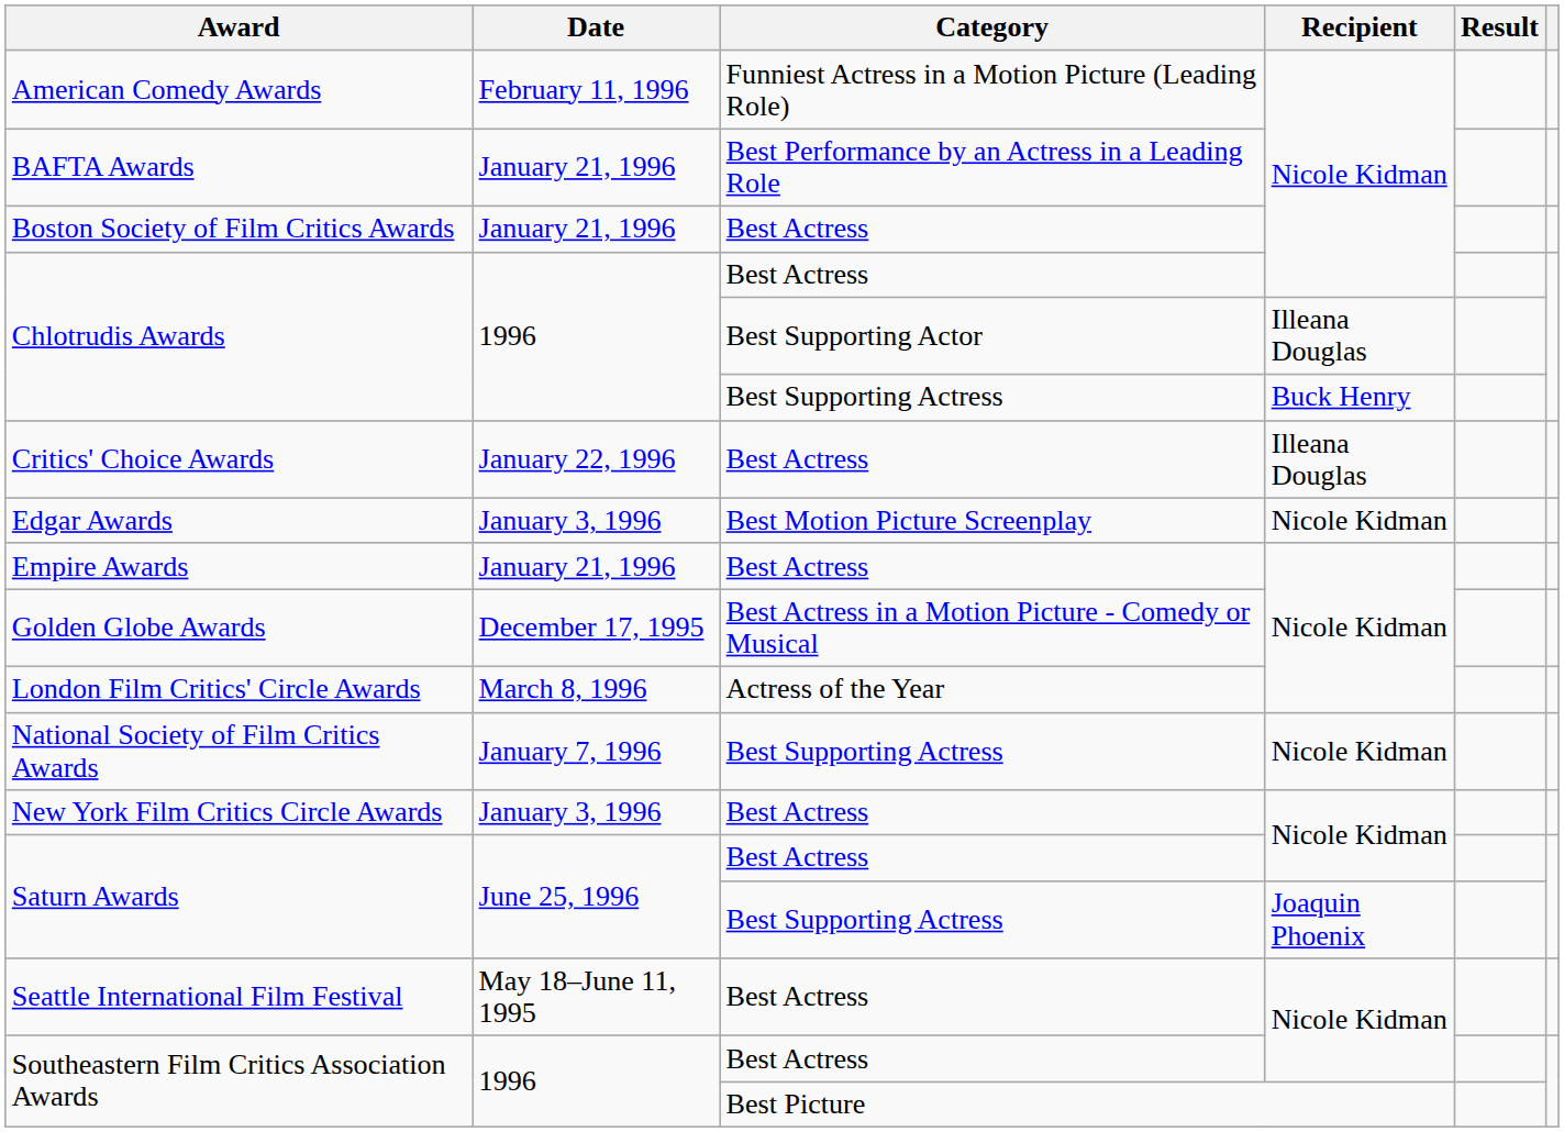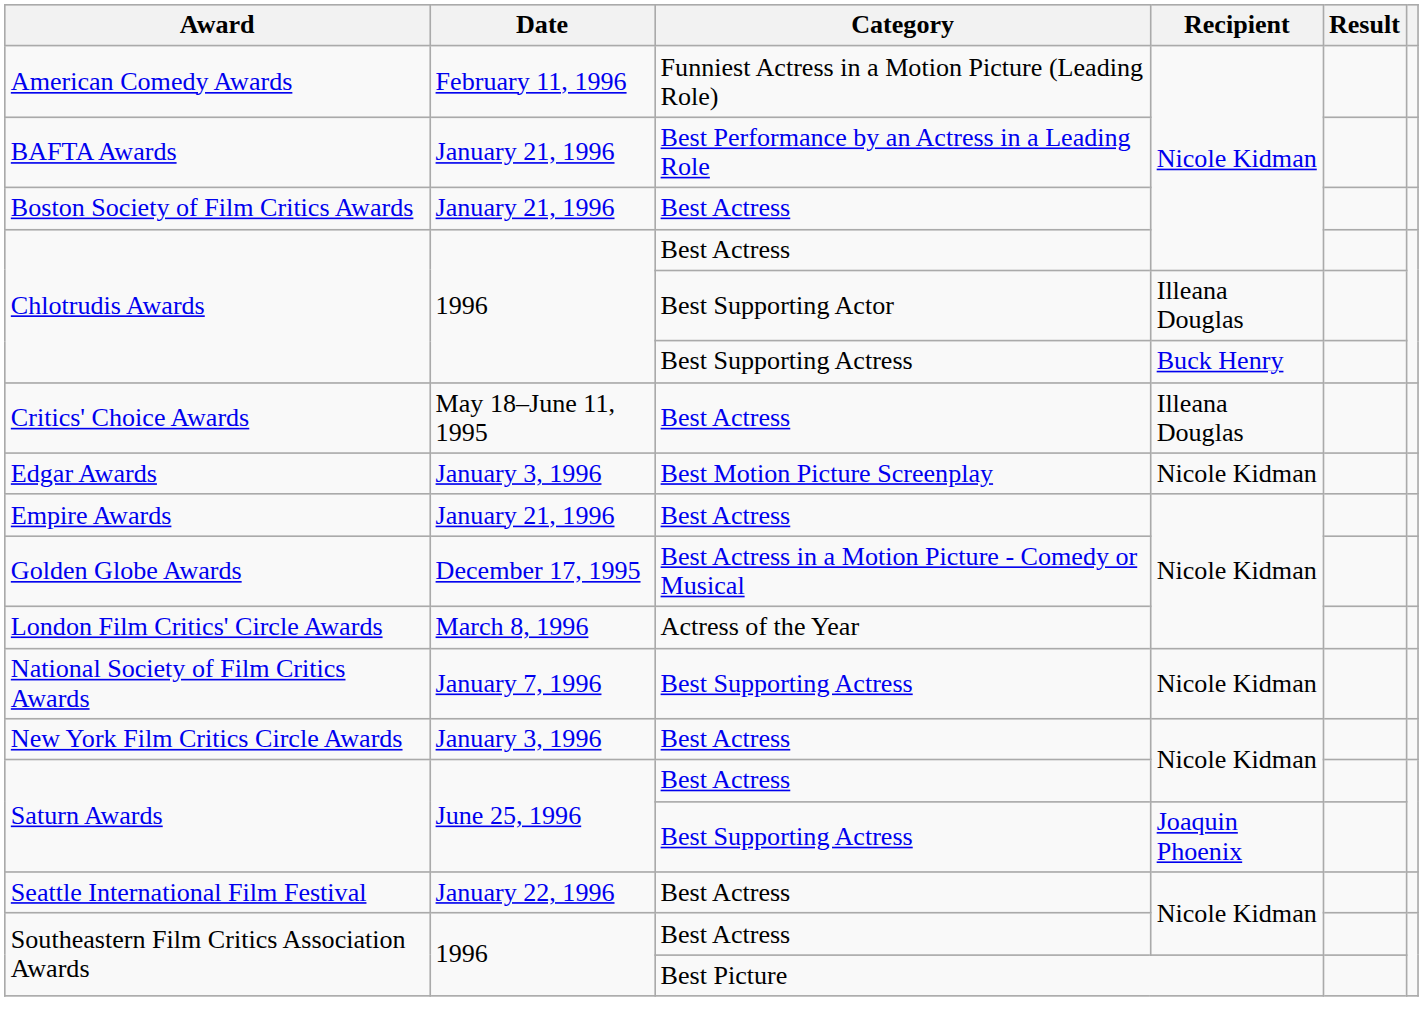Critics' Choice Awards | Date: January 22, 1996 -> May 18–June 11, 1995
Seattle International Film Festival | Date: May 18–June 11, 1995 -> January 22, 1996
